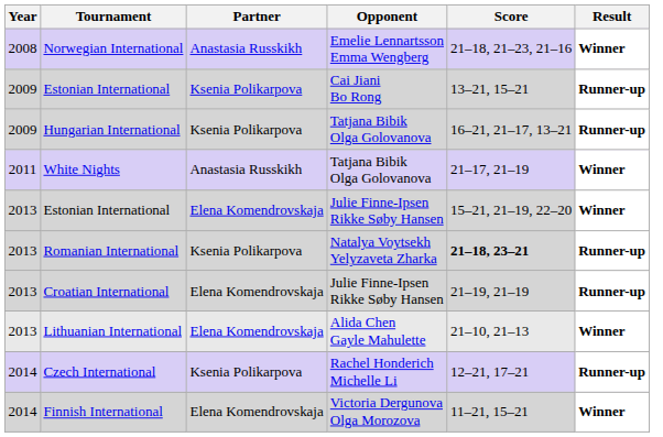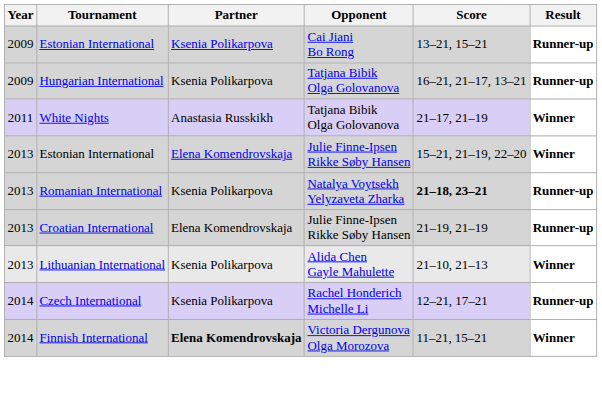- row: 2008 | Norwegian International | Anastasia Russkikh | Emelie Lennartsson Emma Wengberg | 21–18, 21–23, 21–16 | Winner
Lithuanian International | Partner: Elena Komendrovskaja -> Ksenia Polikarpova
Finnish International | Partner: normal -> bold
